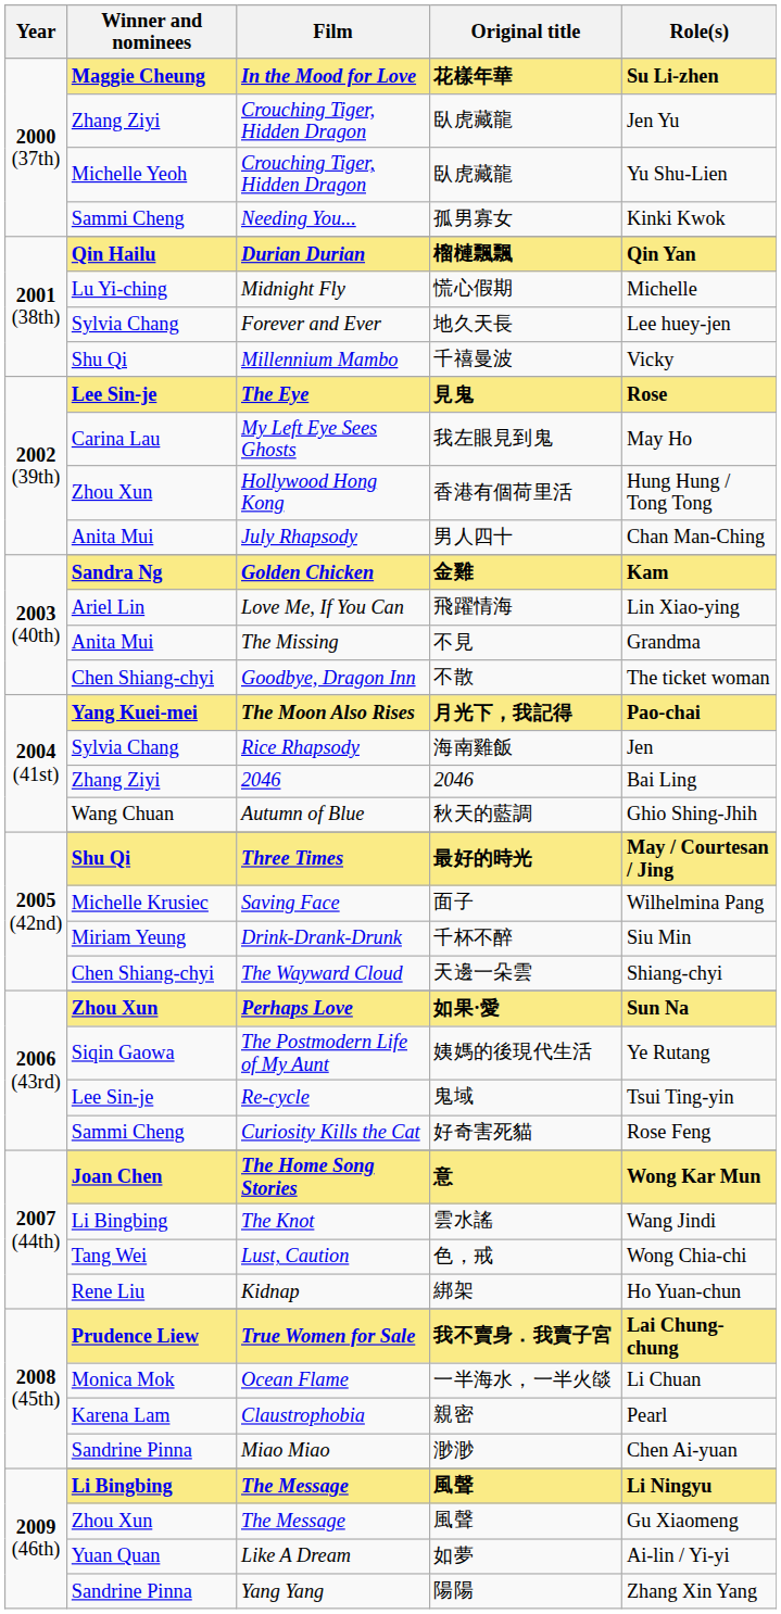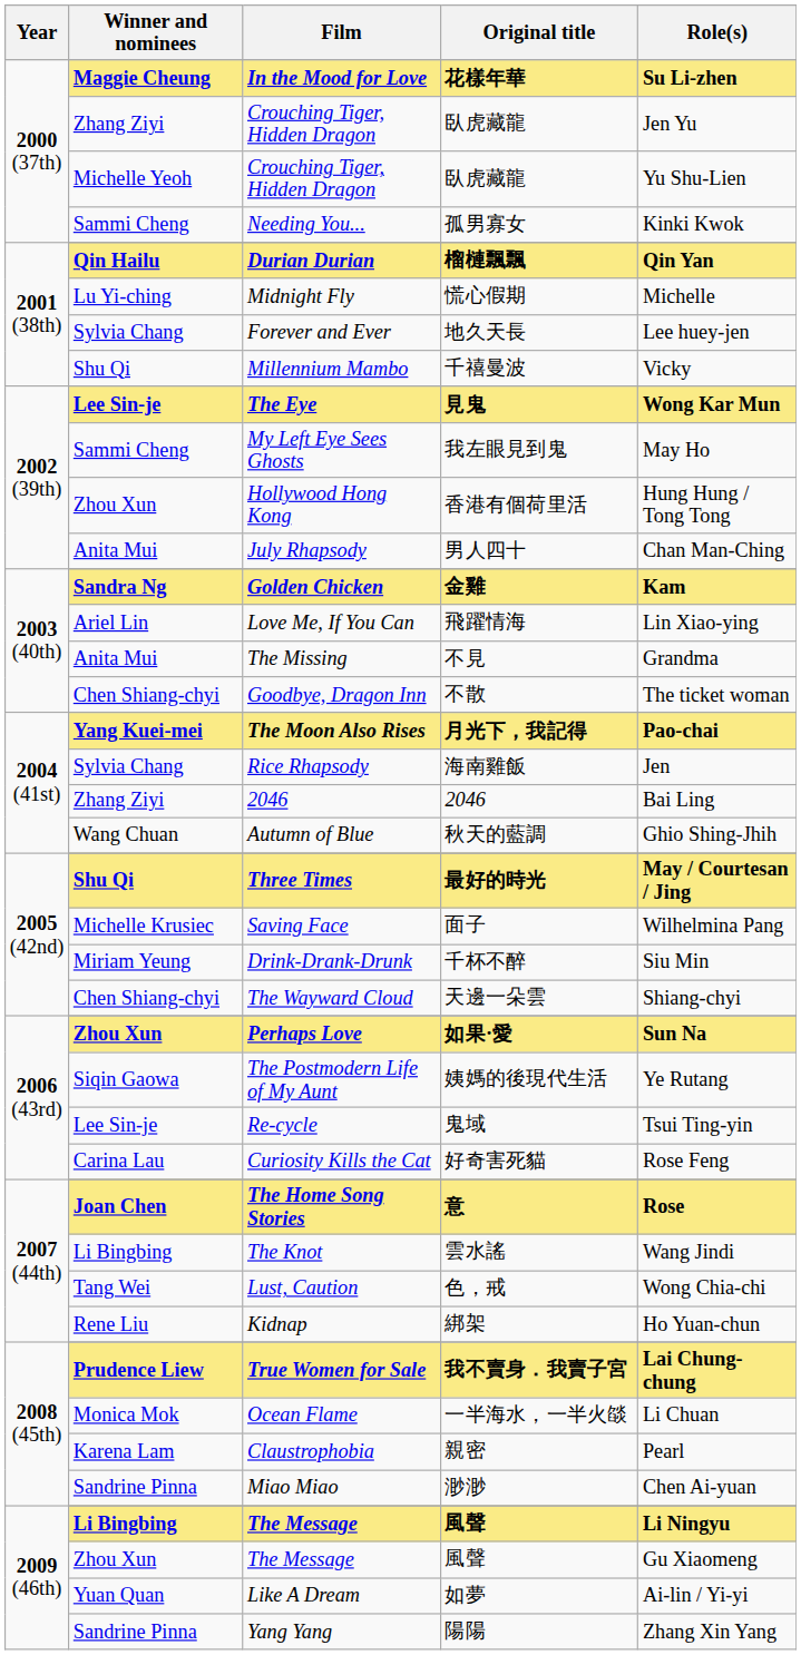The Eye | Role(s): Rose -> Wong Kar Mun
My Left Eye Sees Ghosts | Winner and nominees: Carina Lau -> Sammi Cheng
Curiosity Kills the Cat | Winner and nominees: Sammi Cheng -> Carina Lau
The Home Song Stories | Role(s): Wong Kar Mun -> Rose
